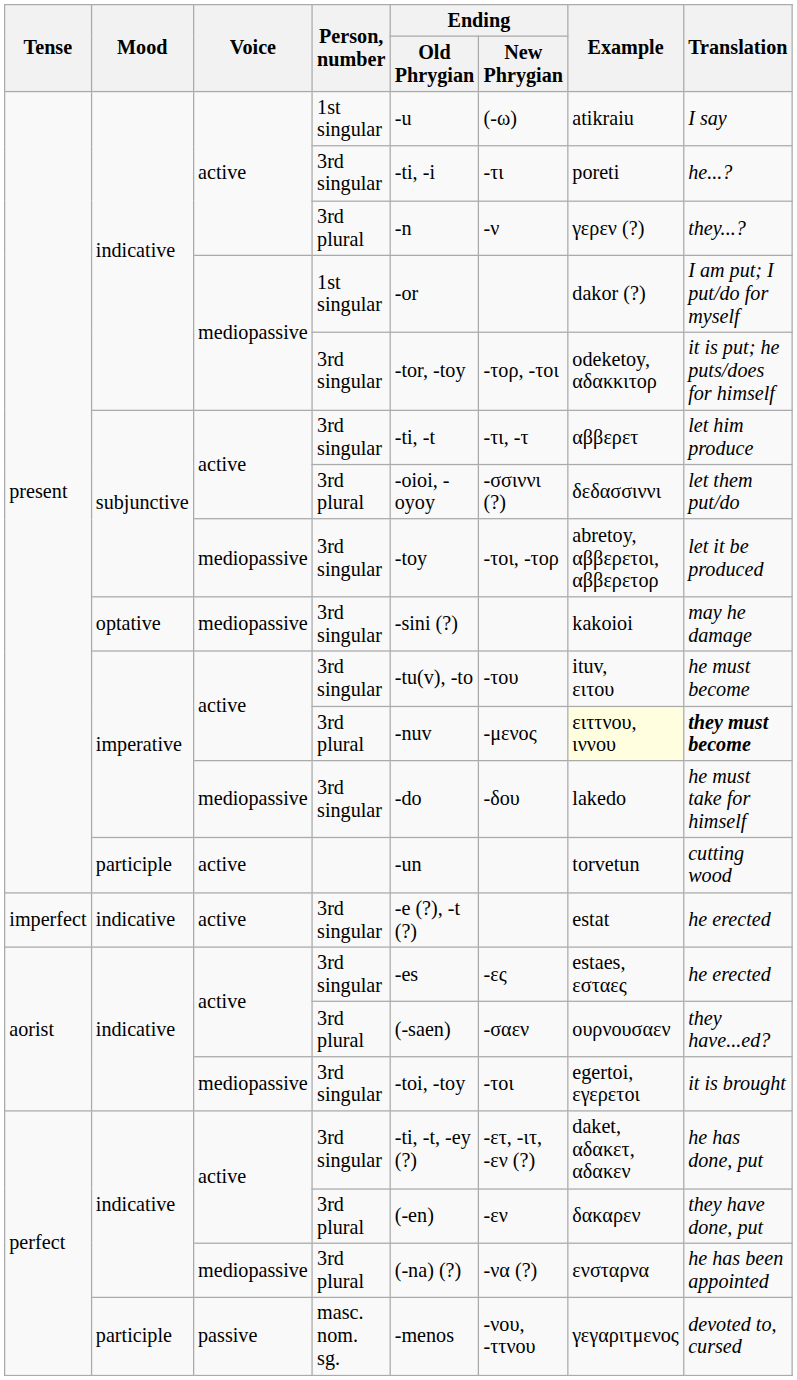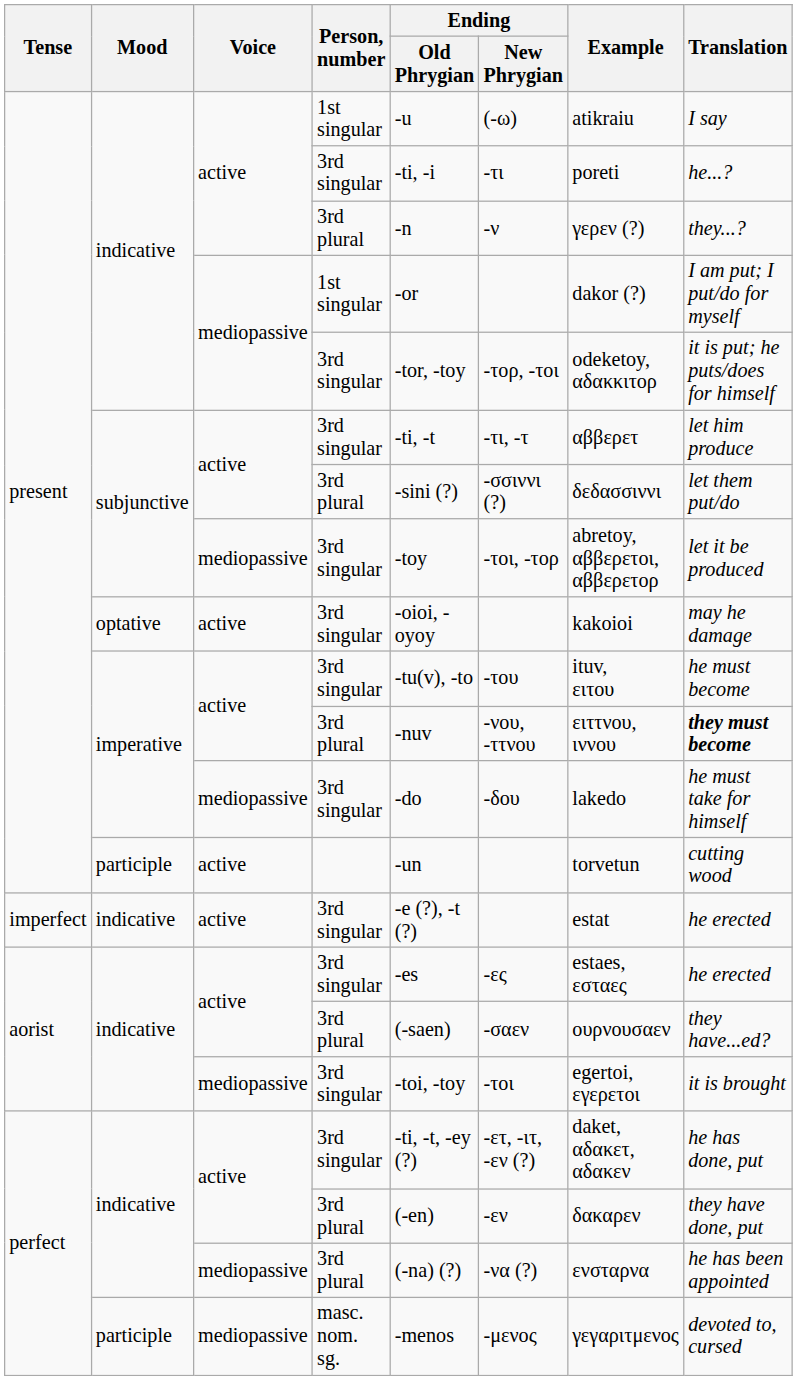subjunctive / 3rd plural | Ending / Old Phrygian: -oioi, -oyoy -> -sini (?)
optative | Voice: mediopassive -> active
optative | Ending / Old Phrygian: -sini (?) -> -oioi, -oyoy
imperative / 3rd plural | Ending / New Phrygian: -μενος -> -νου, -ττνου
imperative / 3rd plural | Example: lightyellow background -> no background
participle / masc. nom. sg. | Voice: passive -> mediopassive
participle / masc. nom. sg. | Ending / New Phrygian: -νου, -ττνου -> -μενος
